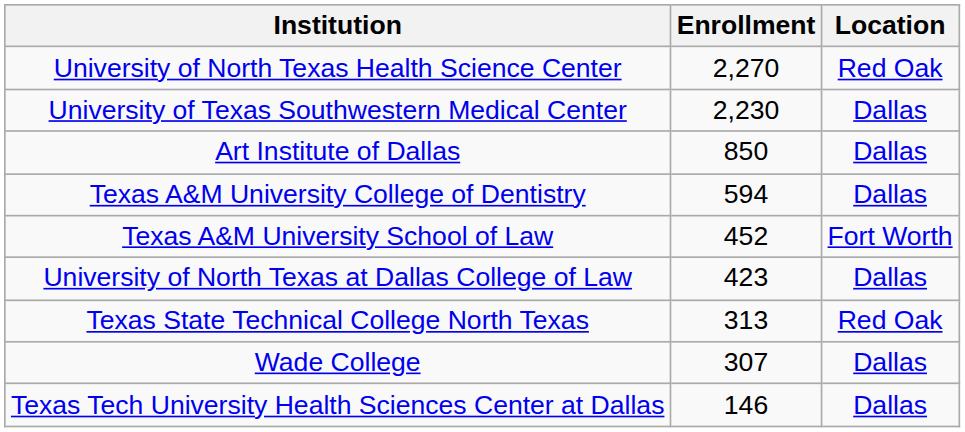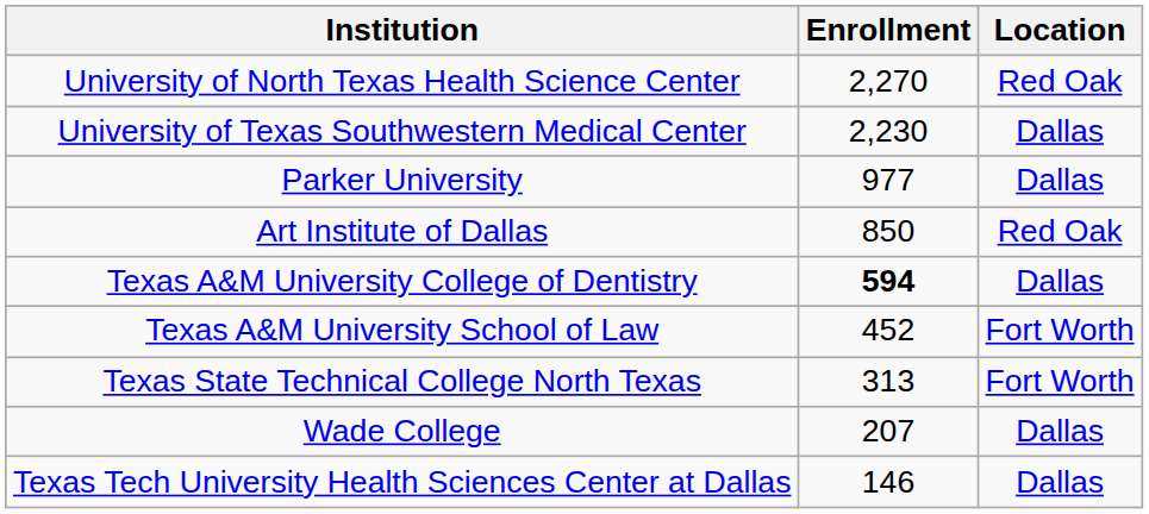+ row: Parker University | 977 | Dallas
Art Institute of Dallas | Location: Dallas -> Red Oak
Texas A&M University College of Dentistry | Enrollment: normal -> bold
- row: University of North Texas at Dallas College of Law | 423 | Dallas
Texas State Technical College North Texas | Location: Red Oak -> Fort Worth
Wade College | Enrollment: 307 -> 207
